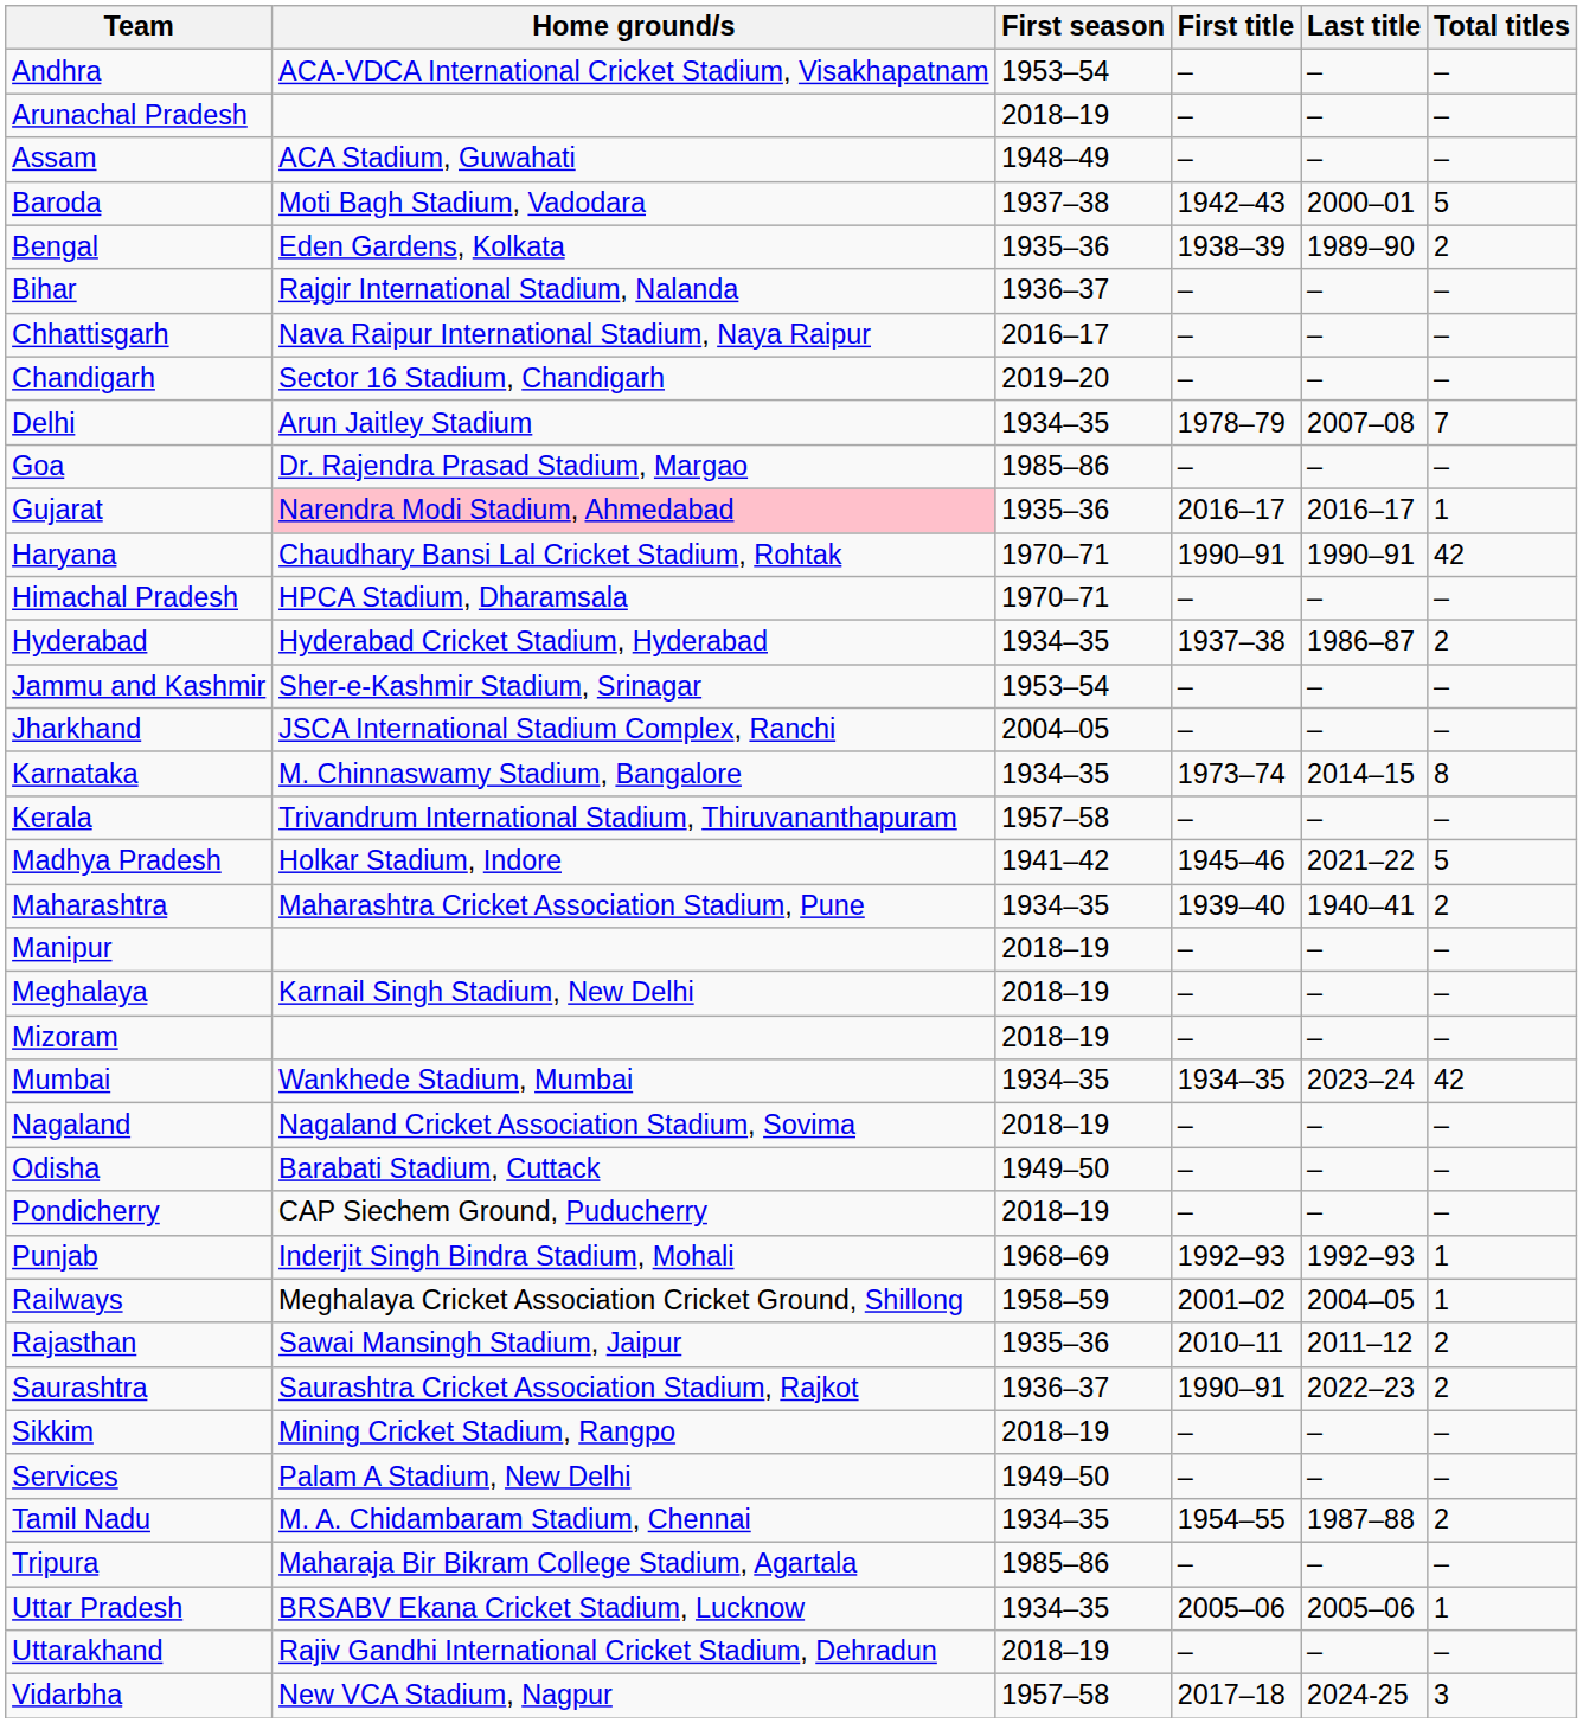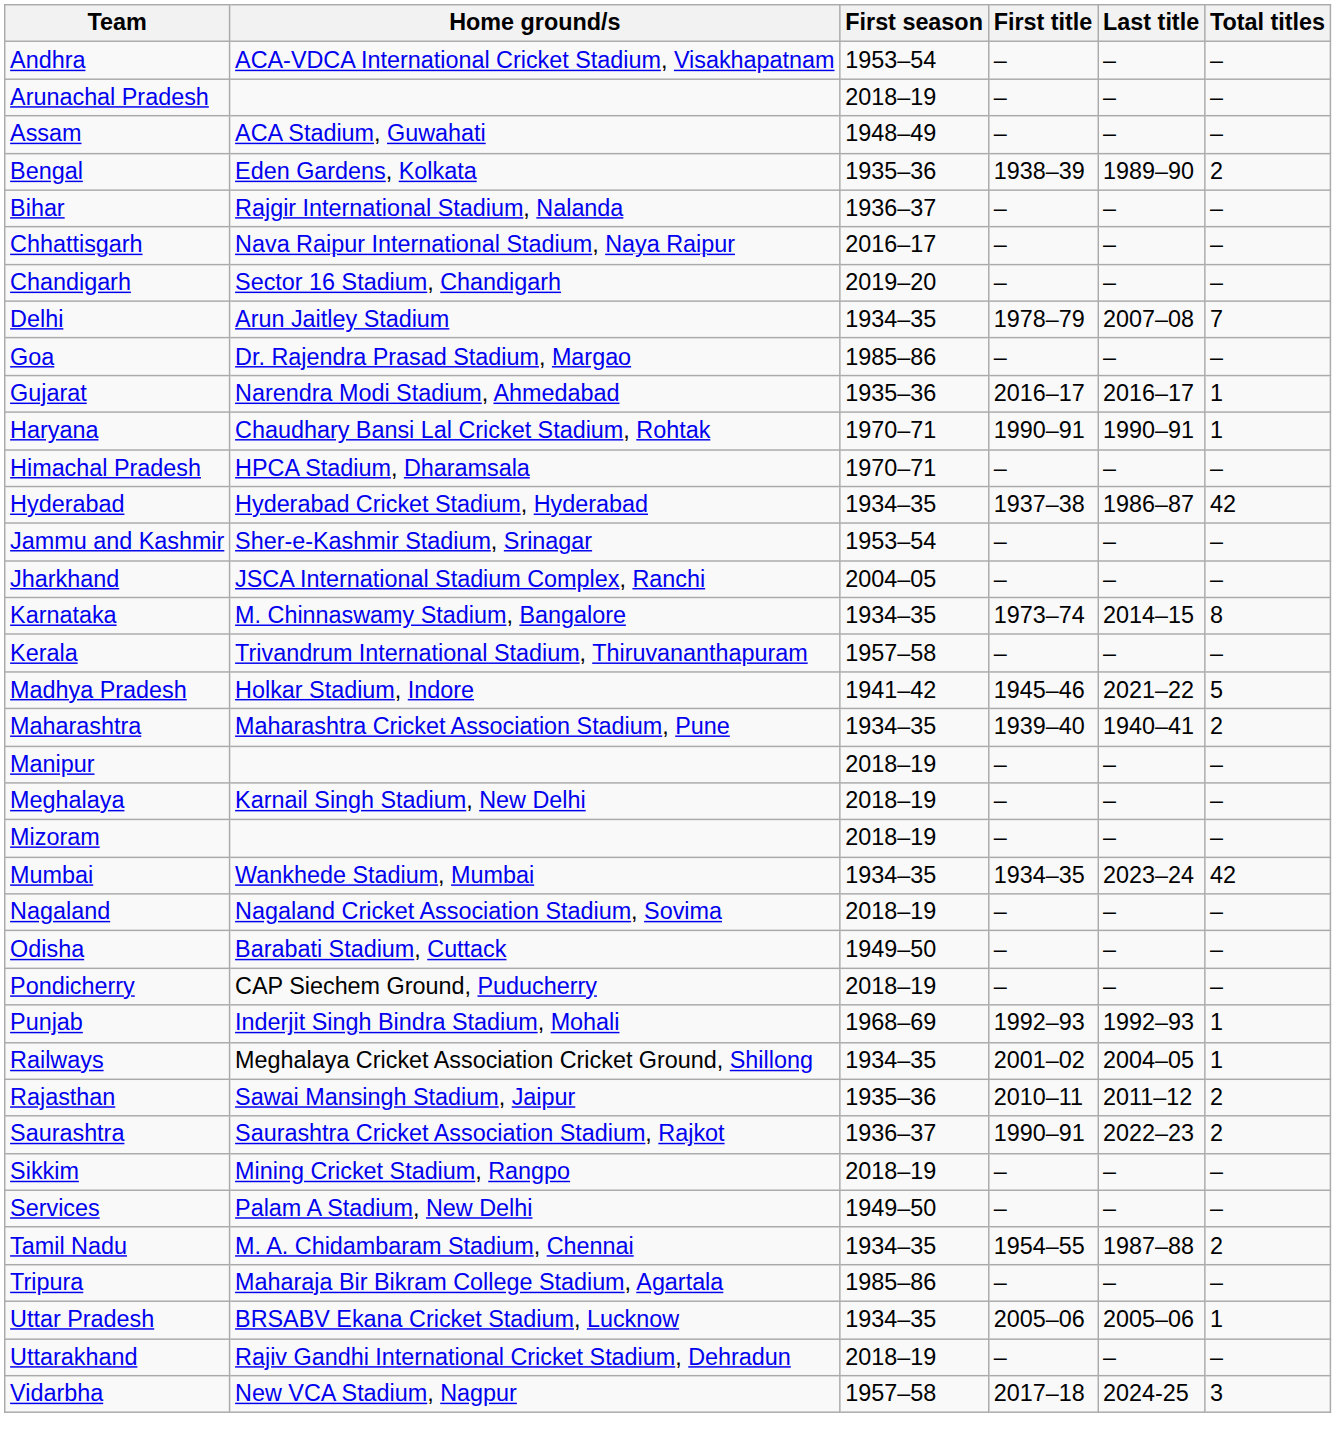- row: Baroda | Moti Bagh Stadium, Vadodara | 1937–38 | 1942–43 | 2000–01 | 5
Gujarat | Home ground/s: pink background -> no background
Haryana | Total titles: 42 -> 1
Hyderabad | Total titles: 2 -> 42
Railways | First season: 1958–59 -> 1934–35
